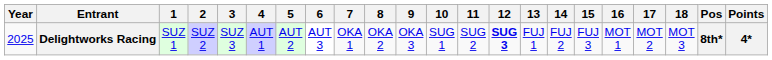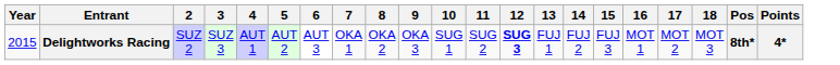- column: 1 | SUZ 1
Delightworks Racing | Year: 2025 -> 2015
